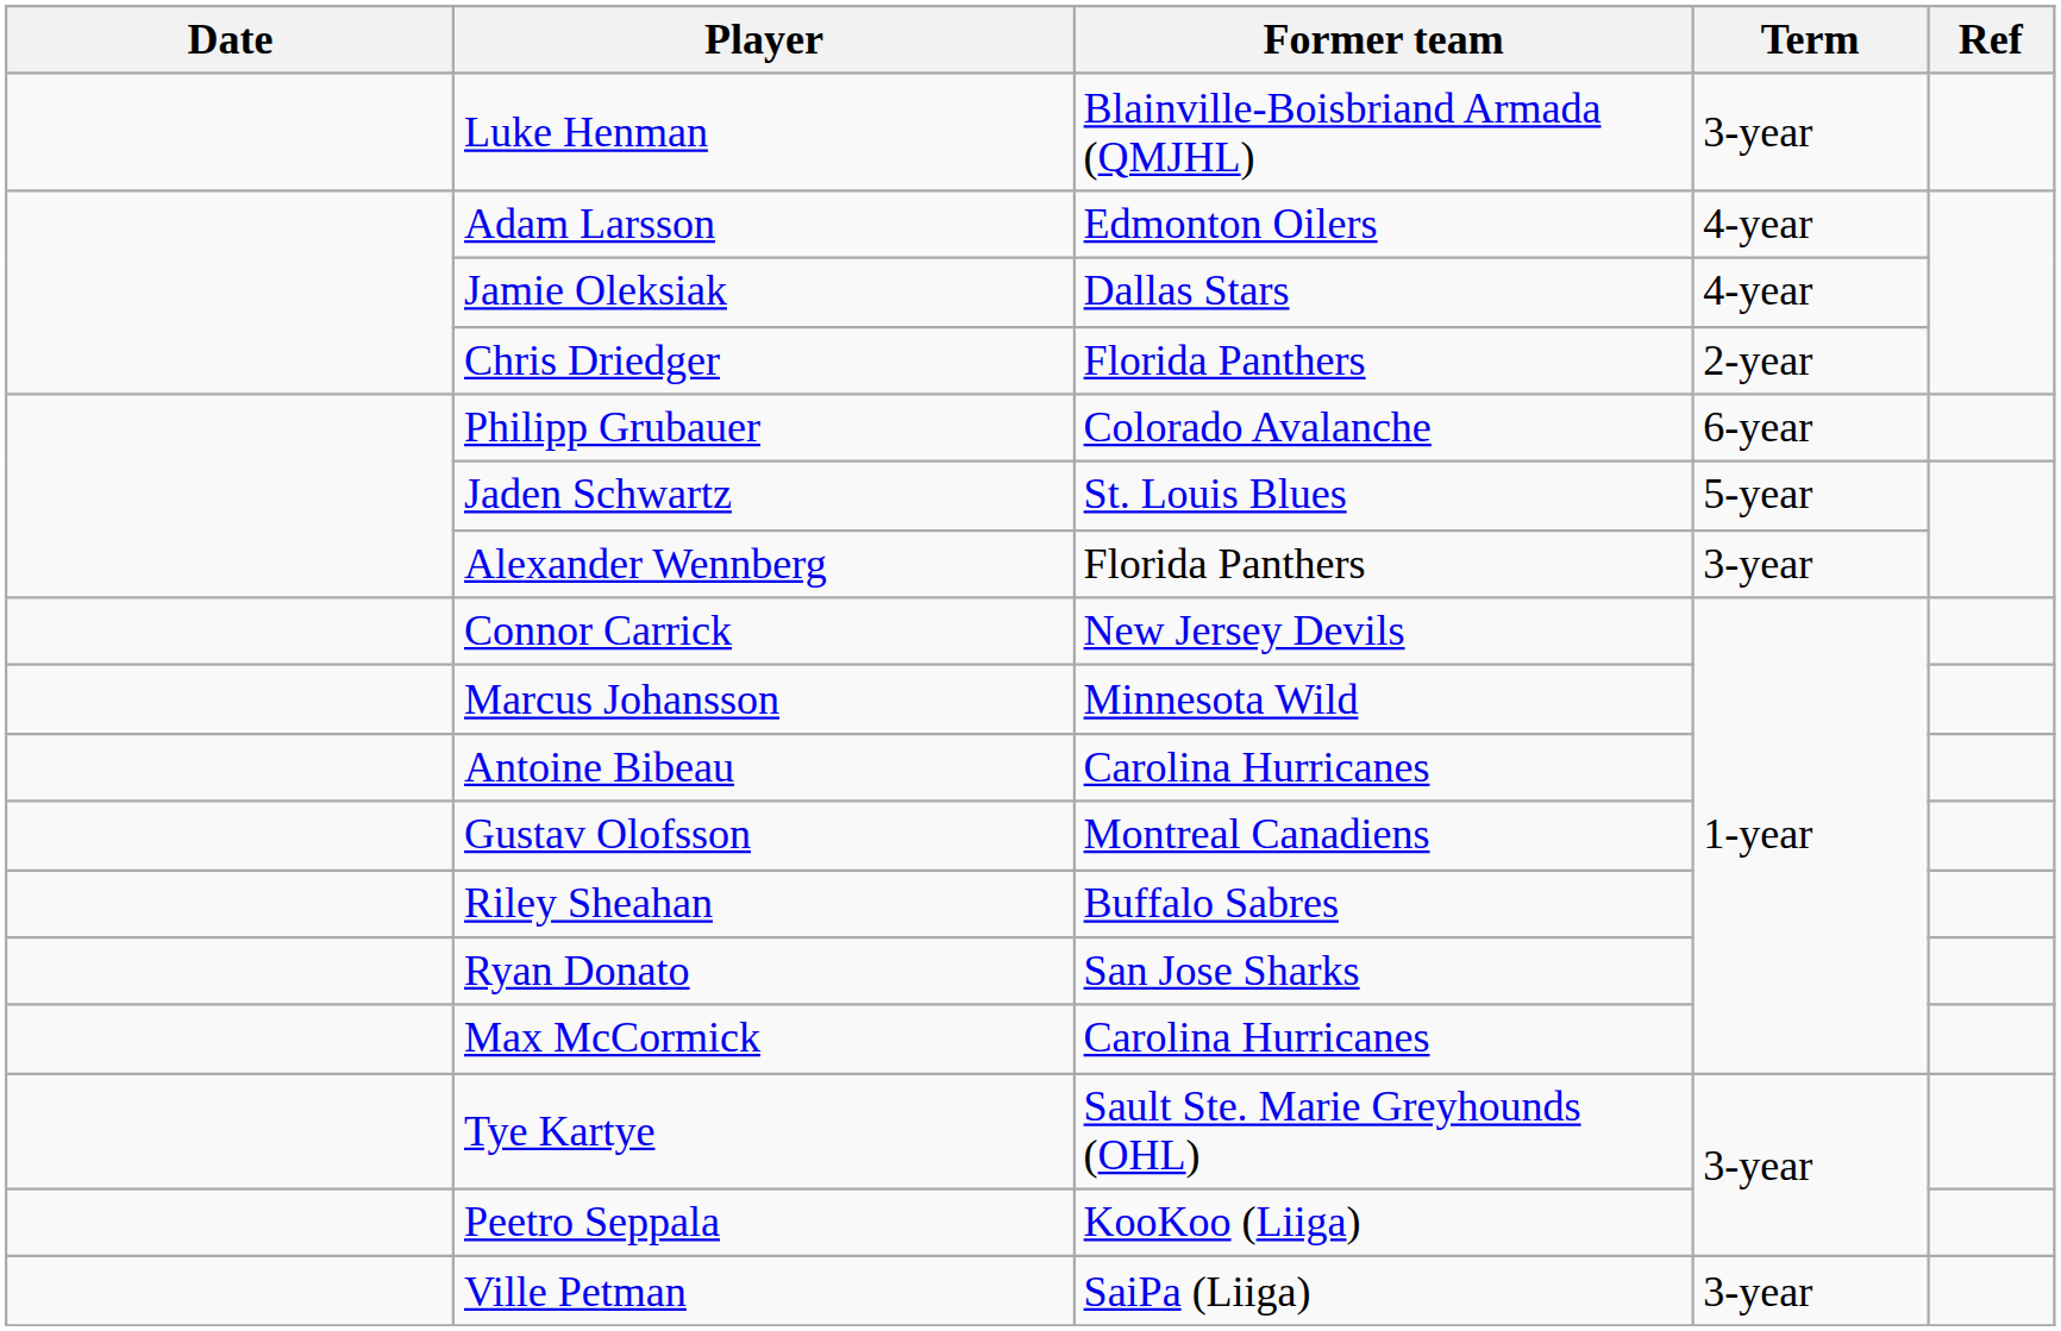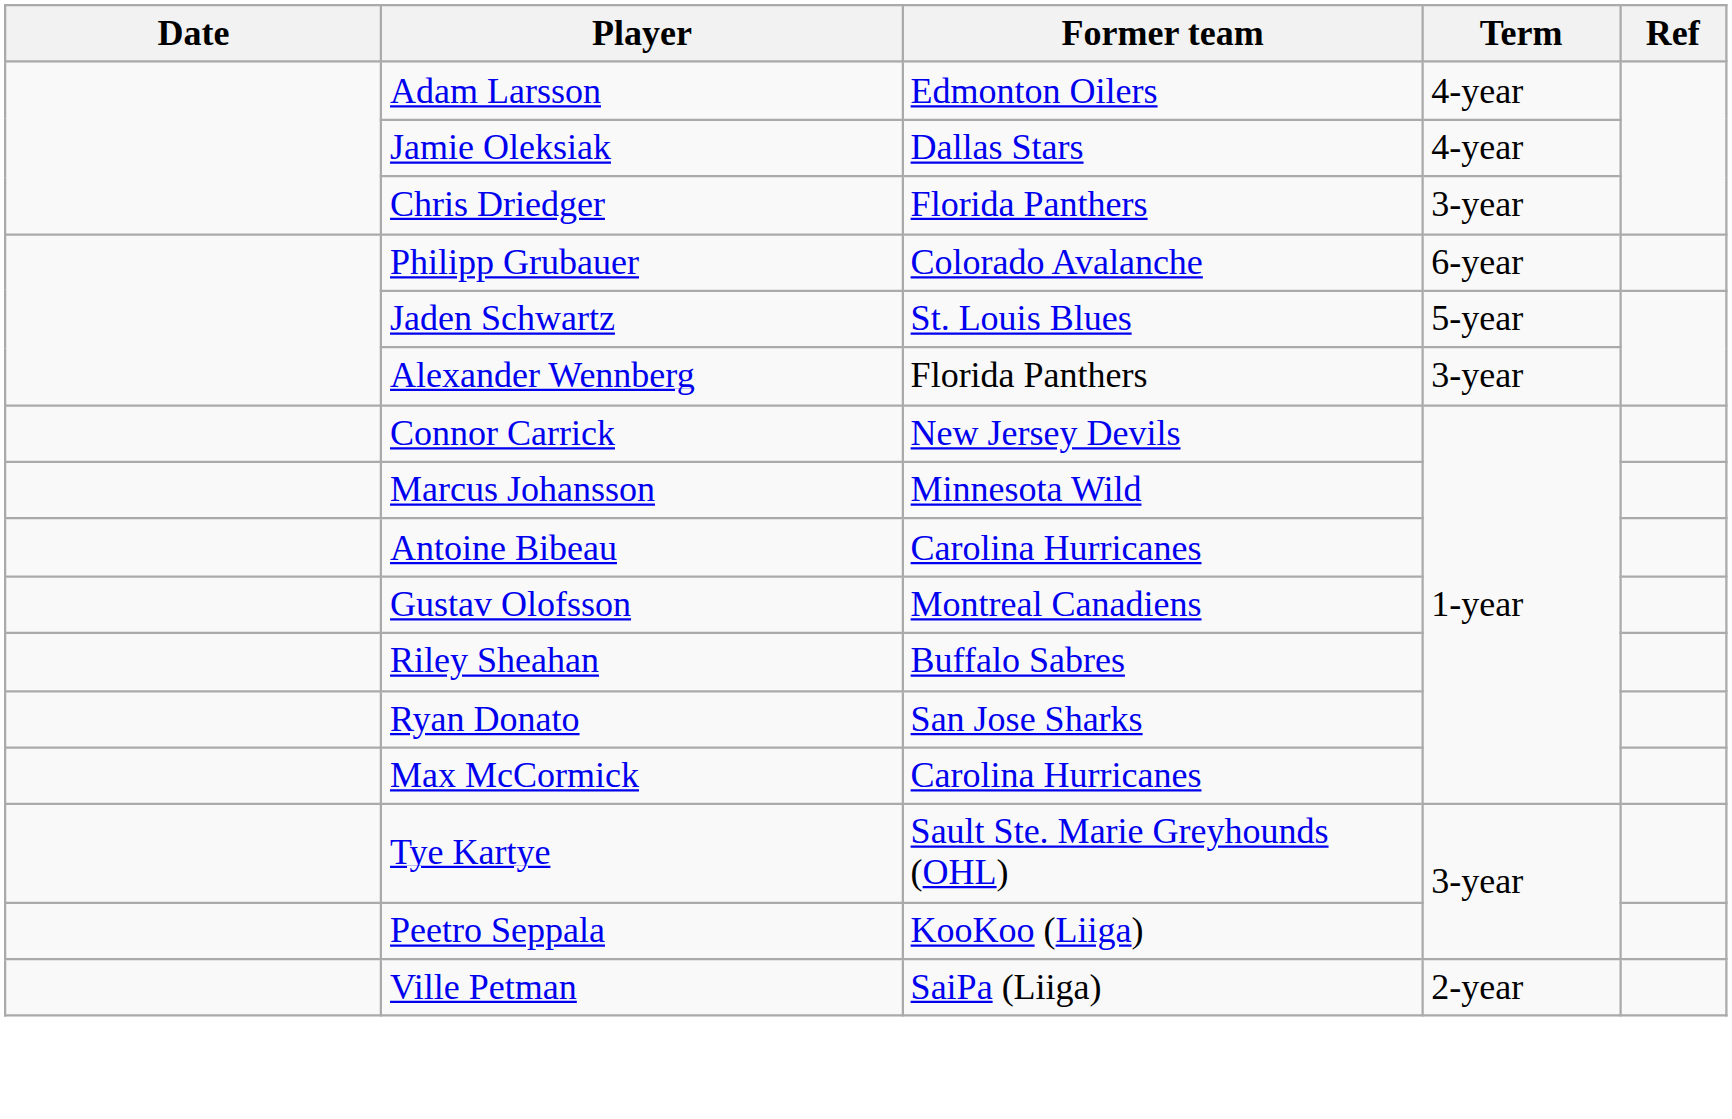- row: Luke Henman | Blainville-Boisbriand Armada (QMJHL) | 3-year
Chris Driedger | Term: 2-year -> 3-year
Ville Petman | Term: 3-year -> 2-year
